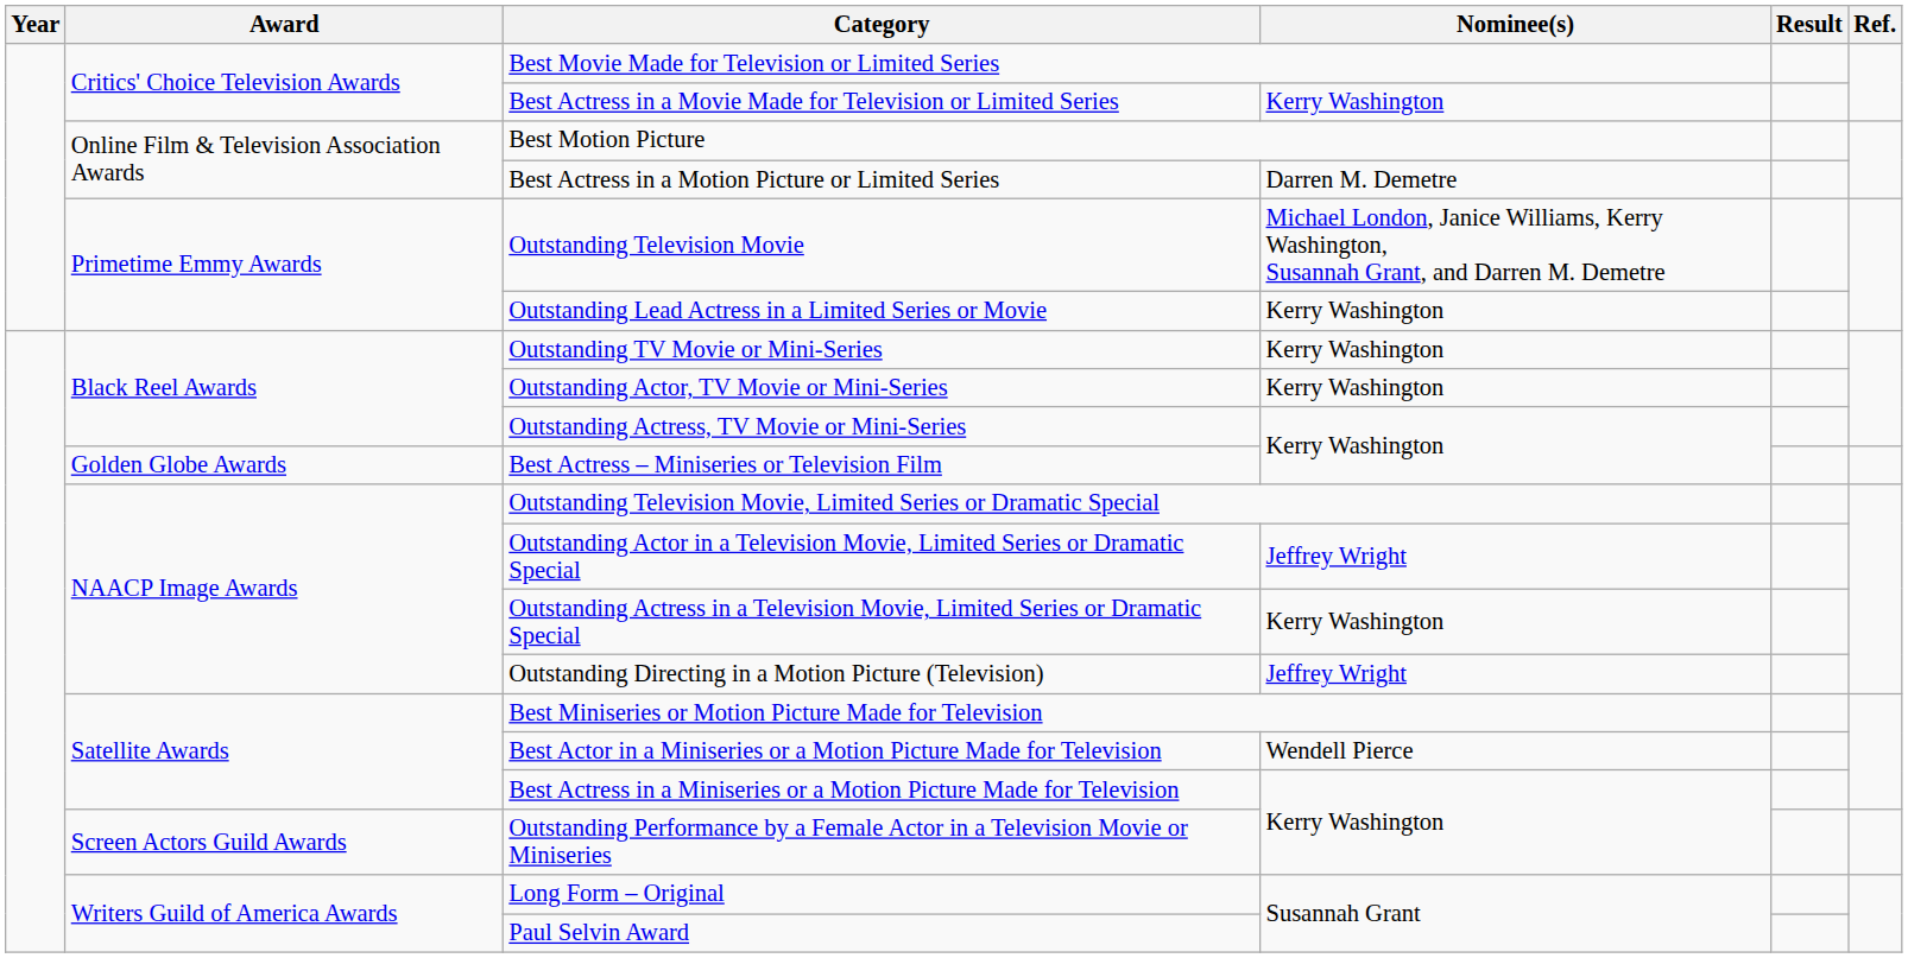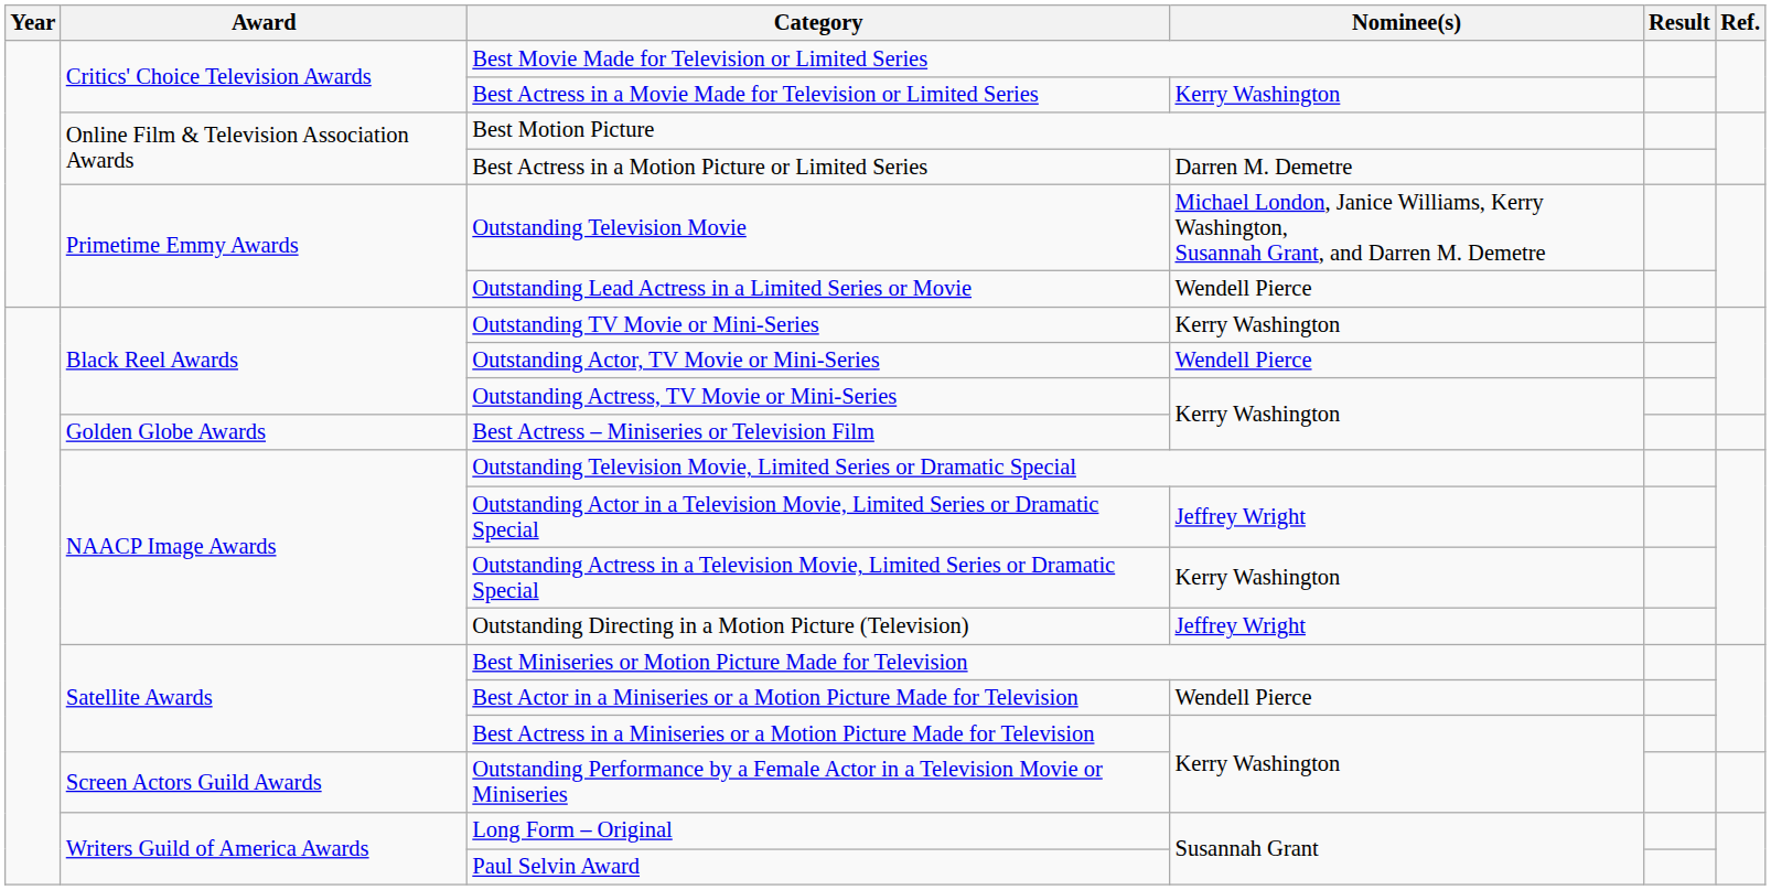Outstanding Lead Actress in a Limited Series or Movie | Nominee(s): Kerry Washington -> Wendell Pierce
Outstanding Actor, TV Movie or Mini-Series | Nominee(s): Kerry Washington -> Wendell Pierce
